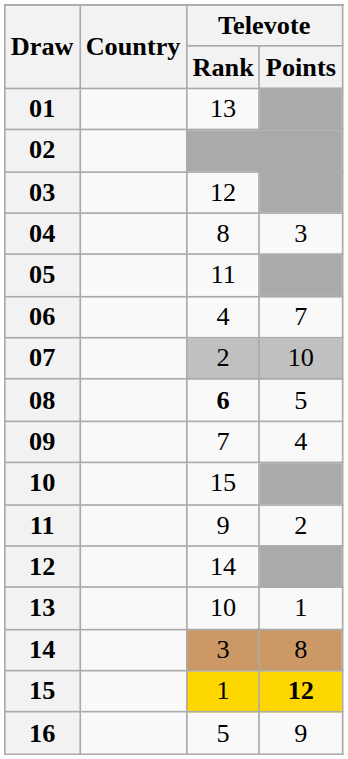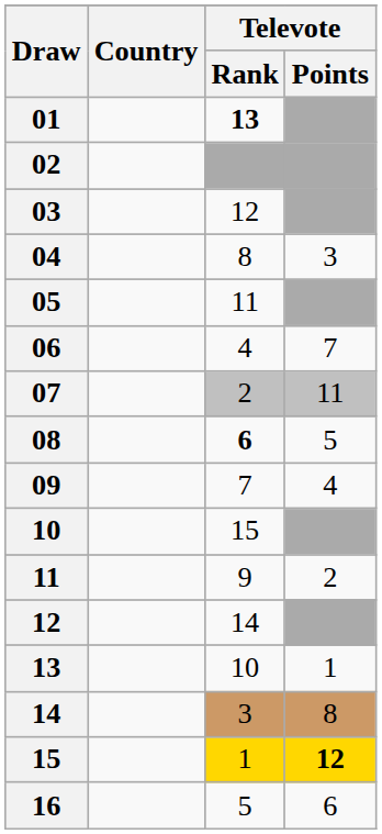01 | Televote / Rank: normal -> bold
07 | Televote / Points: 10 -> 11
16 | Televote / Points: 9 -> 6
